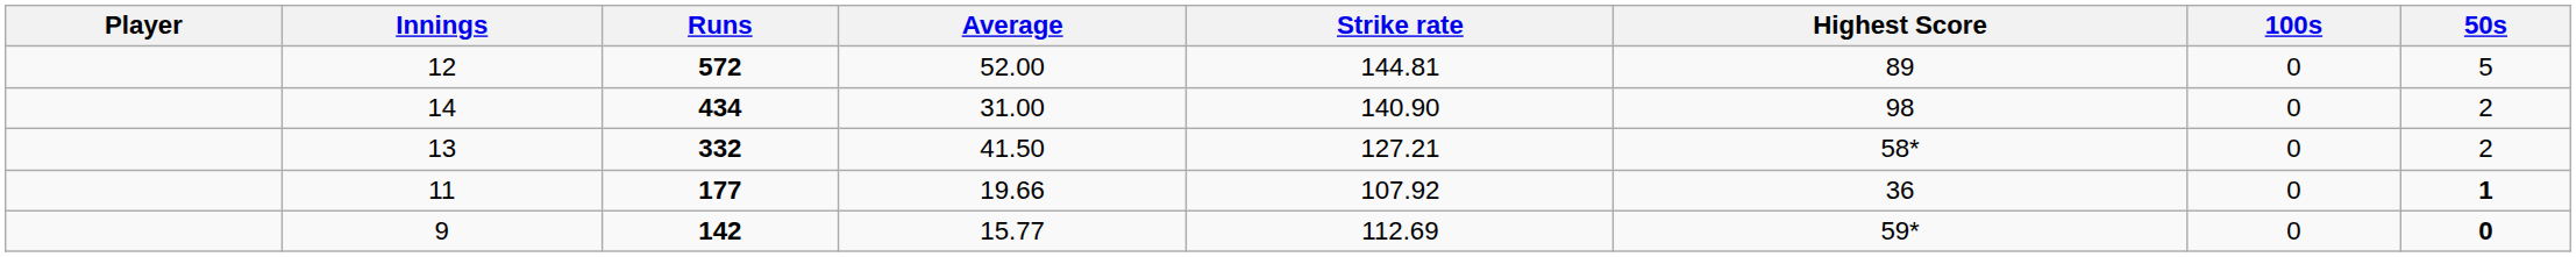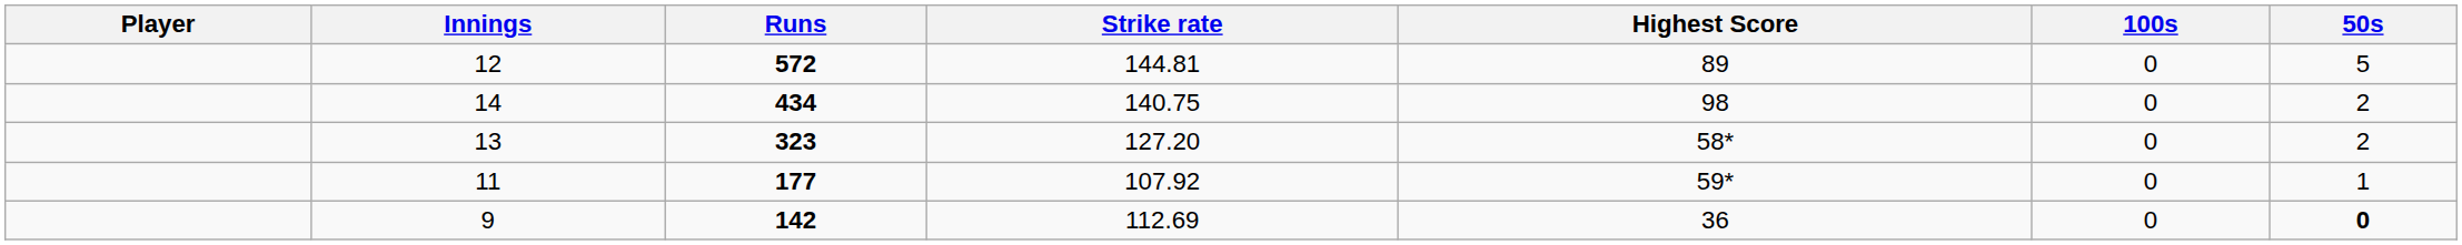- column: Average | 52.00 | 31.00 | 41.50 | 19.66 | 15.77
14 | Strike rate: 140.90 -> 140.75
13 | Runs: 332 -> 323
13 | Strike rate: 127.21 -> 127.20
11 | Highest Score: 36 -> 59*
11 | 50s: bold -> normal
9 | Highest Score: 59* -> 36
